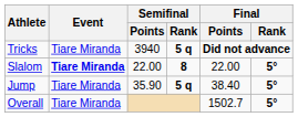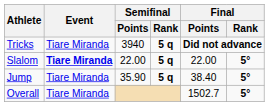Slalom | Semifinal / Rank: 8 -> 5 q
